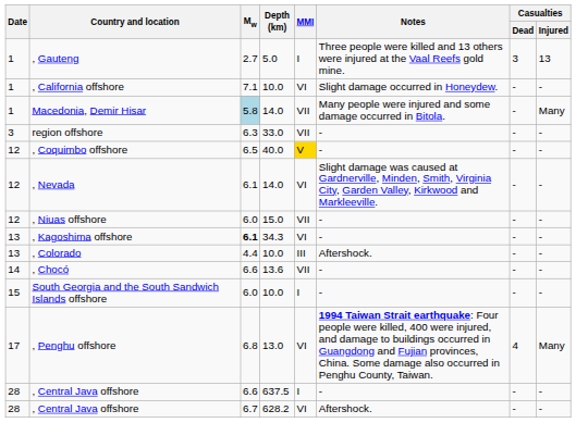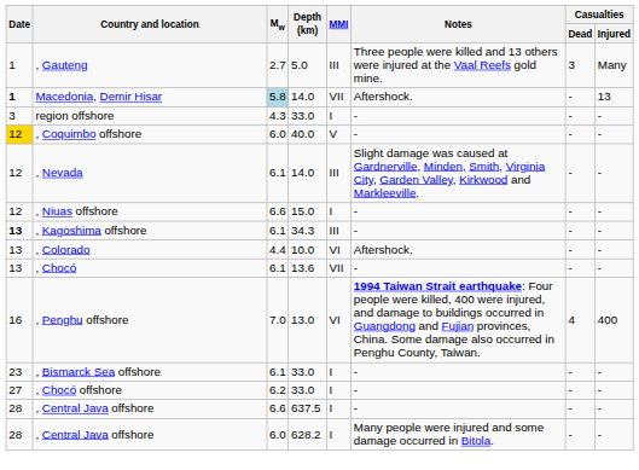, Gauteng | MMI: I -> III
, Gauteng | Casualties / Injured: 13 -> Many
- row: 1 | , California offshore | 7.1 | 10.0 | VI | Slight damage occurred in Honeydew. | - | -
Macedonia, Demir Hisar | Date: normal -> bold
Macedonia, Demir Hisar | Notes: Many people were injured and some damage occurred in Bitola. -> Aftershock.
Macedonia, Demir Hisar | Casualties / Injured: Many -> 13
region offshore | Mw: 6.3 -> 4.3
region offshore | MMI: VII -> I
, Coquimbo offshore | Date: no background -> gold background
, Coquimbo offshore | Mw: 6.5 -> 6.0
, Coquimbo offshore | MMI: gold background -> no background
, Nevada | MMI: VI -> III
, Niuas offshore | Mw: 6.0 -> 6.6
, Niuas offshore | MMI: VII -> I
, Kagoshima offshore | Date: normal -> bold
, Kagoshima offshore | Mw: bold -> normal
, Kagoshima offshore | MMI: VI -> III
, Colorado | MMI: III -> VI
, Chocó | Date: 14 -> 13
, Chocó | Mw: 6.6 -> 6.1
- row: 15 | South Georgia and the South Sandwich Islands offshore | 6.0 | 10.0 | I | - | - | -
, Penghu offshore | Date: 17 -> 16
, Penghu offshore | Mw: 6.8 -> 7.0
, Penghu offshore | Casualties / Injured: Many -> 400
+ row: 23 | , Bismarck Sea offshore | 6.1 | 33.0 | I | - | - | -
+ row: 27 | , Chocó offshore | 6.2 | 33.0 | I | - | - | -
, Central Java offshore / 628.2 | Mw: 6.7 -> 6.0
, Central Java offshore / 628.2 | MMI: VI -> I
, Central Java offshore / 628.2 | Notes: Aftershock. -> Many people were injured and some damage occurred in Bitola.
